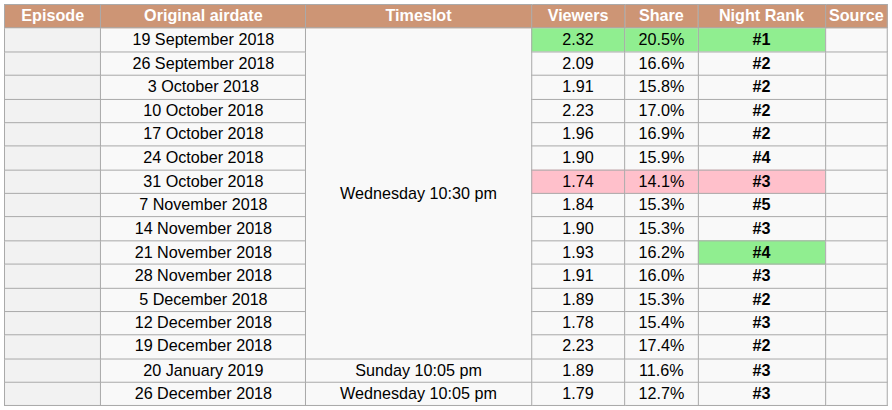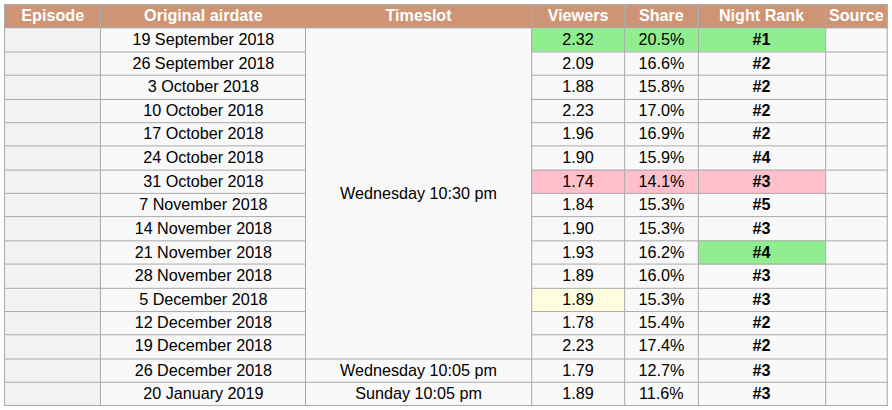3 October 2018 | Viewers: 1.91 -> 1.88
28 November 2018 | Viewers: 1.91 -> 1.89
5 December 2018 | Viewers: no background -> lightyellow background
5 December 2018 | Night Rank: #2 -> #3
12 December 2018 | Night Rank: #3 -> #2
rows swapped: 26 December 2018 <-> 20 January 2019
